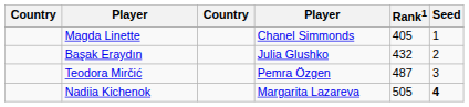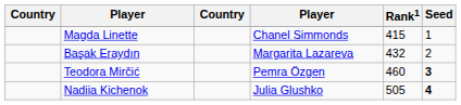Magda Linette | Rank1: 405 -> 415
Başak Eraydın | column 4: Julia Glushko -> Margarita Lazareva
Teodora Mirčić | Rank1: 487 -> 460
Teodora Mirčić | Seed: normal -> bold
Nadiia Kichenok | column 4: Margarita Lazareva -> Julia Glushko
